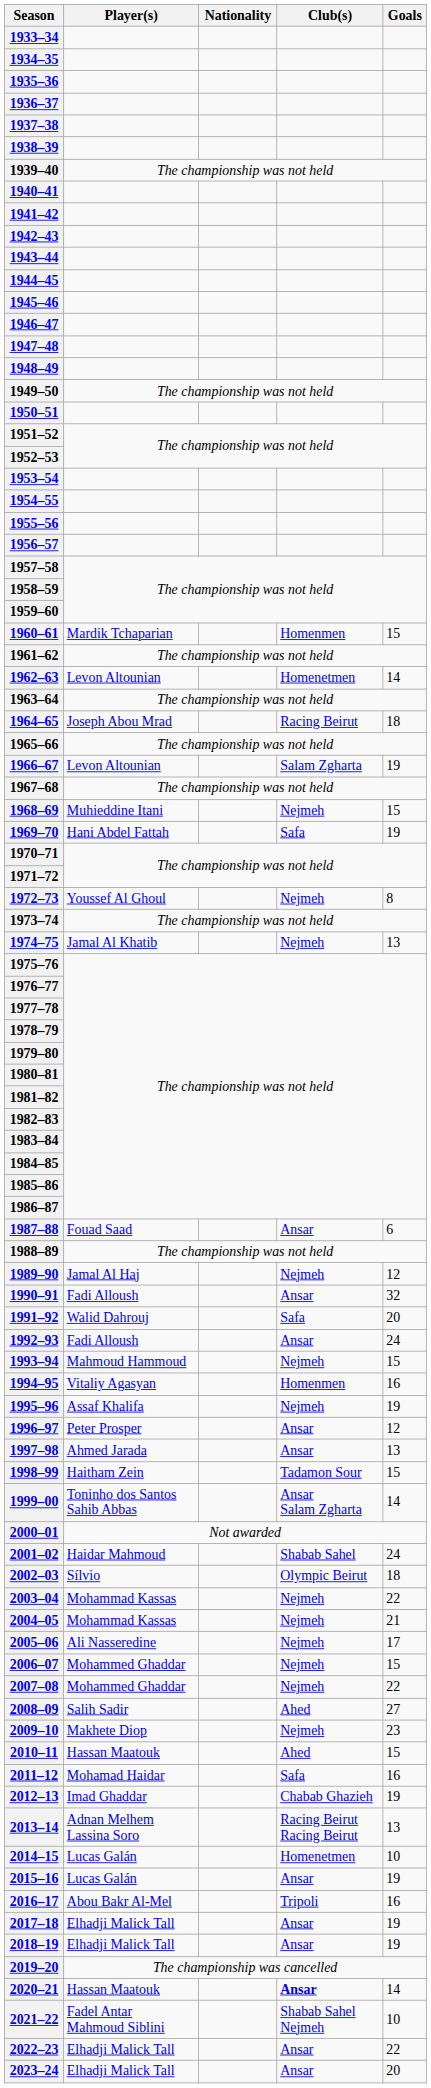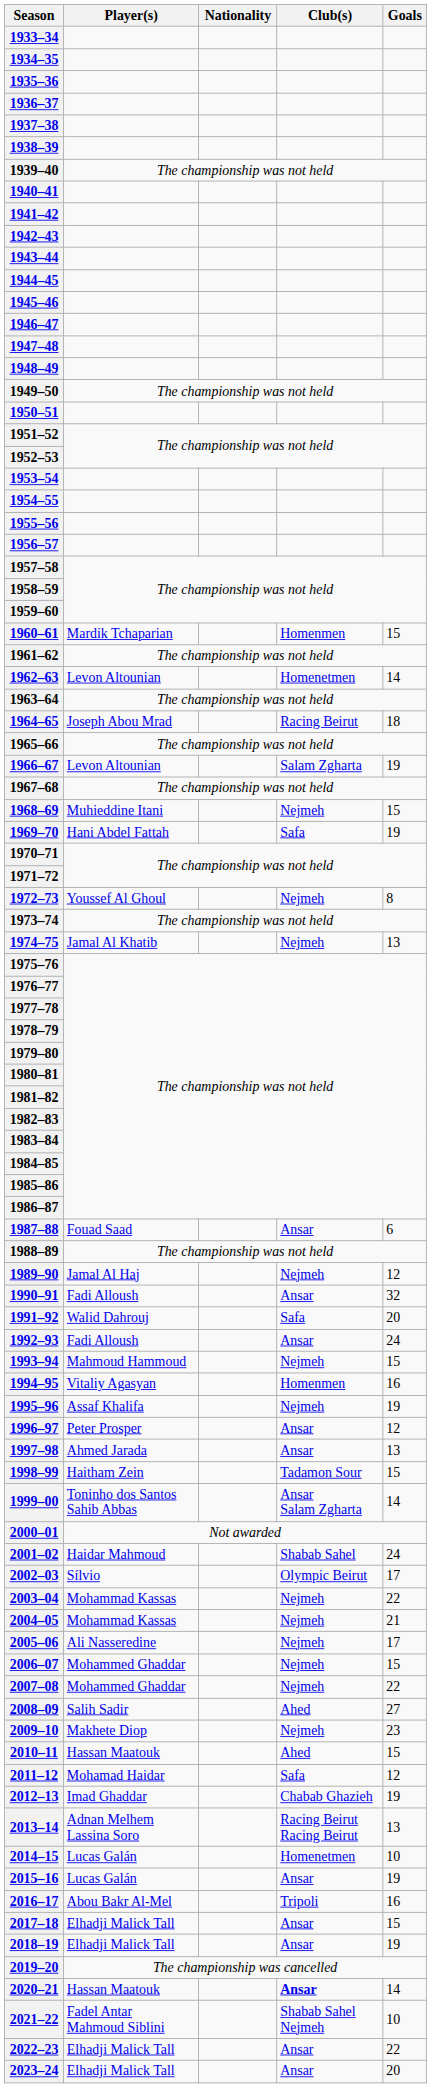2002–03 | Goals: 18 -> 17
2011–12 | Goals: 16 -> 12
2017–18 | Goals: 19 -> 15
